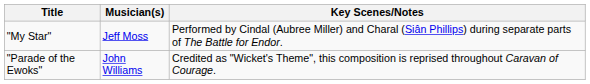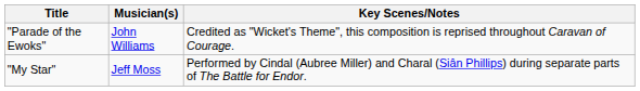rows swapped: "Parade of the Ewoks" <-> "My Star"
